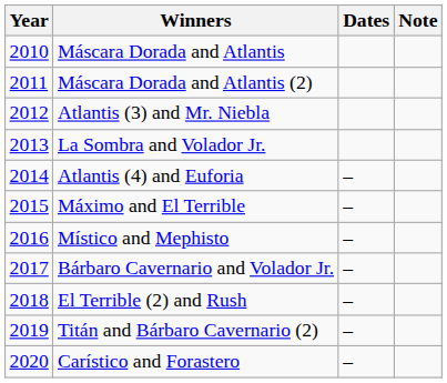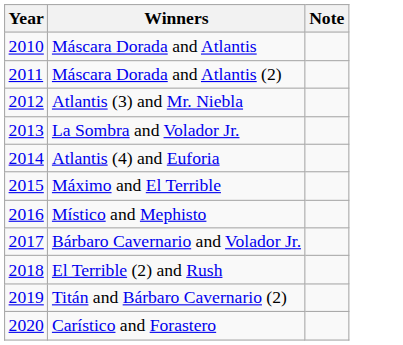- column: Dates | – | – | – | – | – | – | –
